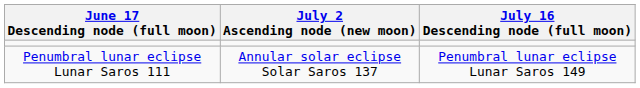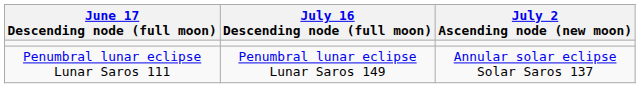columns swapped: July 2 Ascending node (new moon) <-> July 16 Descending node (full moon)
